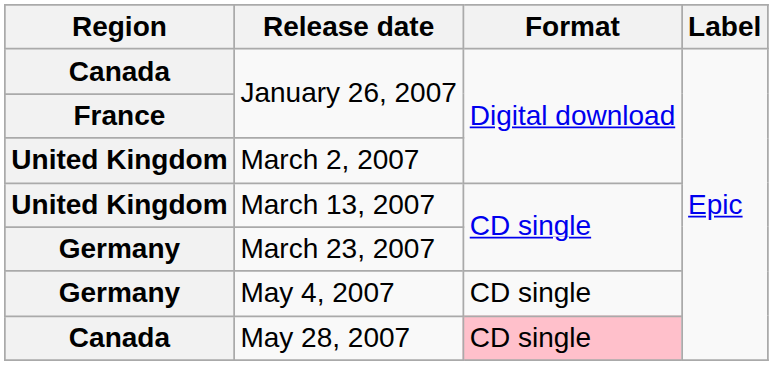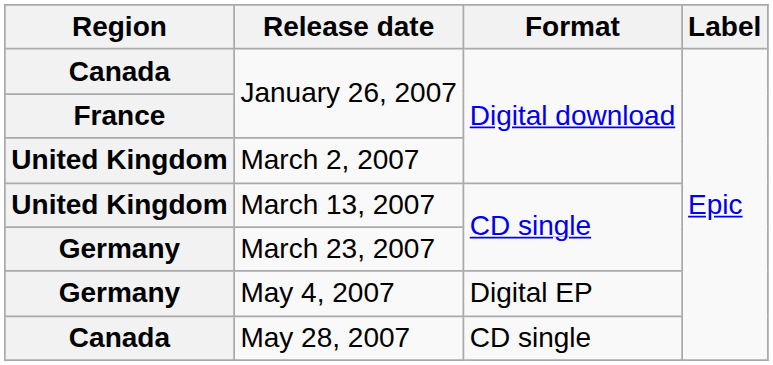May 4, 2007 | Format: CD single -> Digital EP
May 28, 2007 | Format: pink background -> no background
